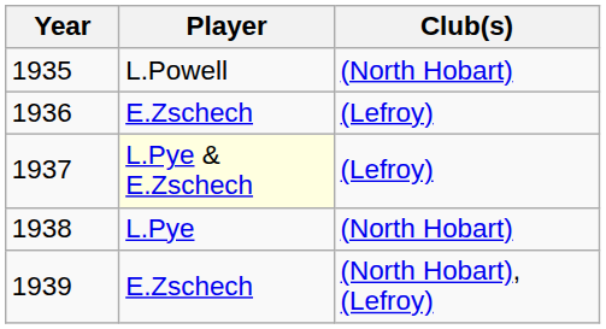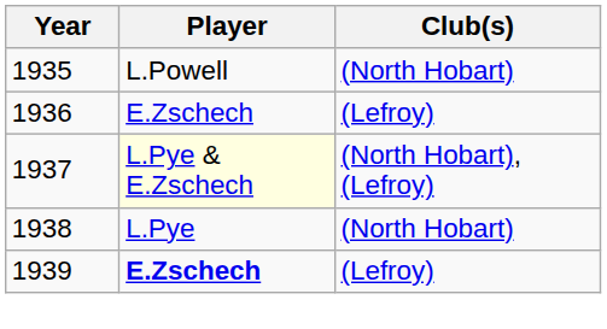1937 | Club(s): (Lefroy) -> (North Hobart), (Lefroy)
1939 | Player: normal -> bold
1939 | Club(s): (North Hobart), (Lefroy) -> (Lefroy)
